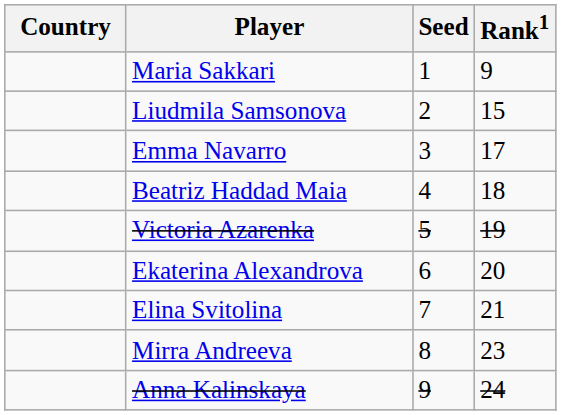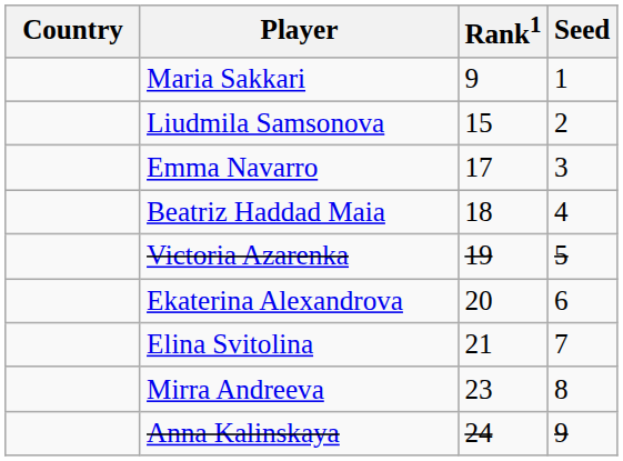columns swapped: Rank1 <-> Seed
